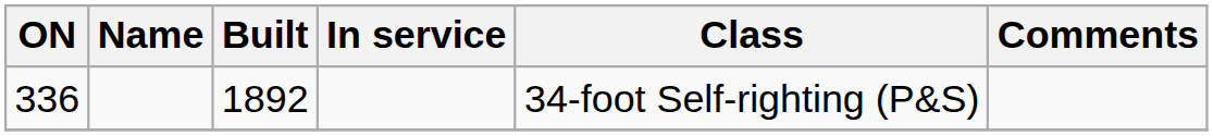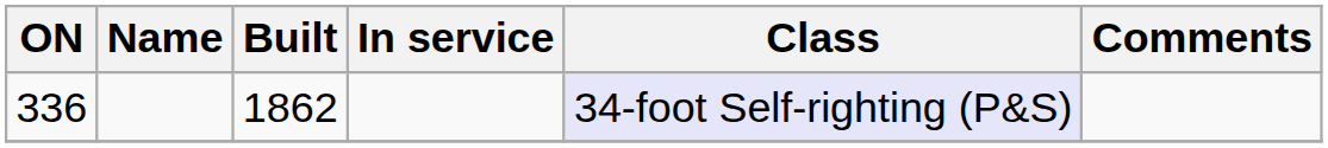336 | Built: 1892 -> 1862
336 | Class: no background -> lavender background
